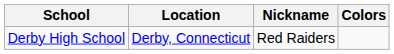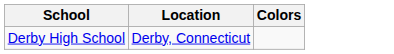- column: Nickname | Red Raiders
